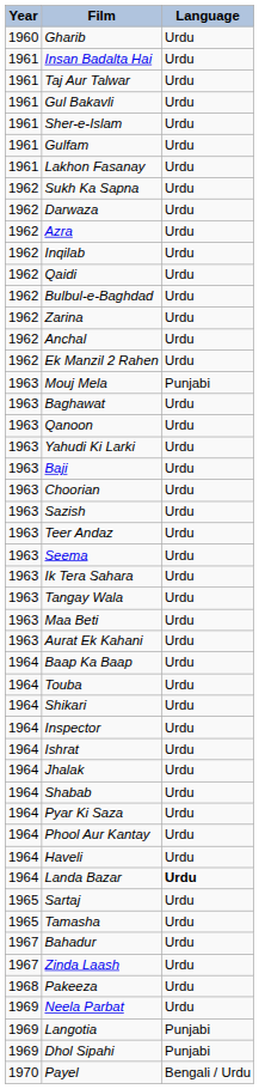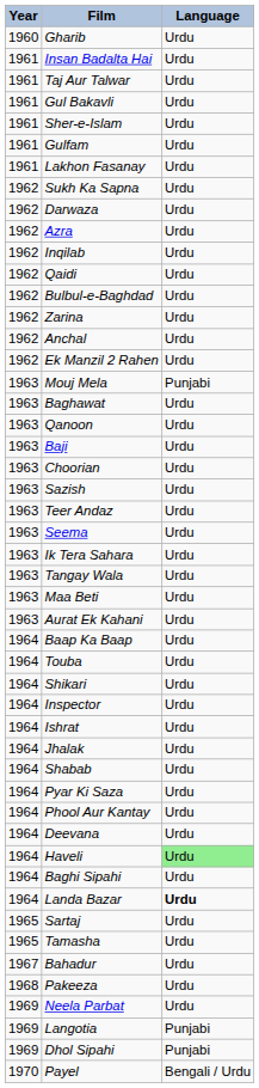- row: 1963 | Yahudi Ki Larki | Urdu
+ row: 1964 | Deevana | Urdu
Haveli | Language: no background -> lightgreen background
+ row: 1964 | Baghi Sipahi | Urdu
- row: 1967 | Zinda Laash | Urdu
